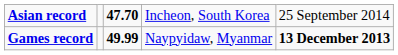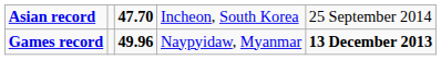Games record | column 3: 49.99 -> 49.96
